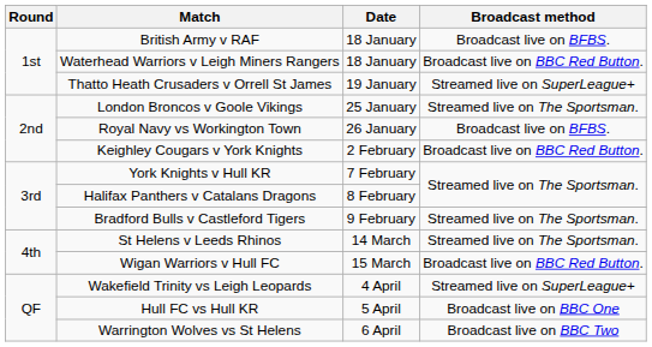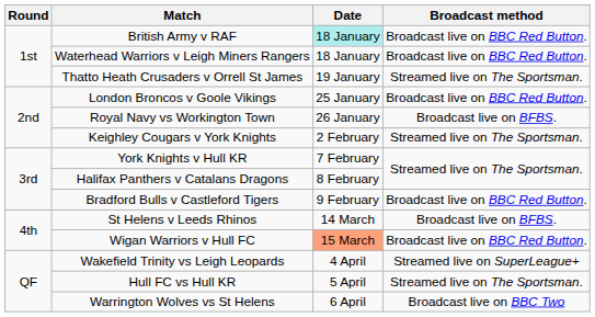British Army v RAF | Date: no background -> paleturquoise background
British Army v RAF | Broadcast method: Broadcast live on BFBS. -> Broadcast live on BBC Red Button.
Thatto Heath Crusaders v Orrell St James | Broadcast method: Streamed live on SuperLeague+ -> Streamed live on The Sportsman.
London Broncos v Goole Vikings | Broadcast method: Streamed live on The Sportsman. -> Broadcast live on BBC Red Button.
Keighley Cougars v York Knights | Broadcast method: Broadcast live on BBC Red Button. -> Streamed live on The Sportsman.
Bradford Bulls v Castleford Tigers | Broadcast method: Streamed live on The Sportsman. -> Broadcast live on BBC Red Button.
St Helens v Leeds Rhinos | Broadcast method: Streamed live on The Sportsman. -> Broadcast live on BFBS.
Wigan Warriors v Hull FC | Date: no background -> lightsalmon background
Hull FC vs Hull KR | Broadcast method: Broadcast live on BBC One -> Streamed live on The Sportsman.
